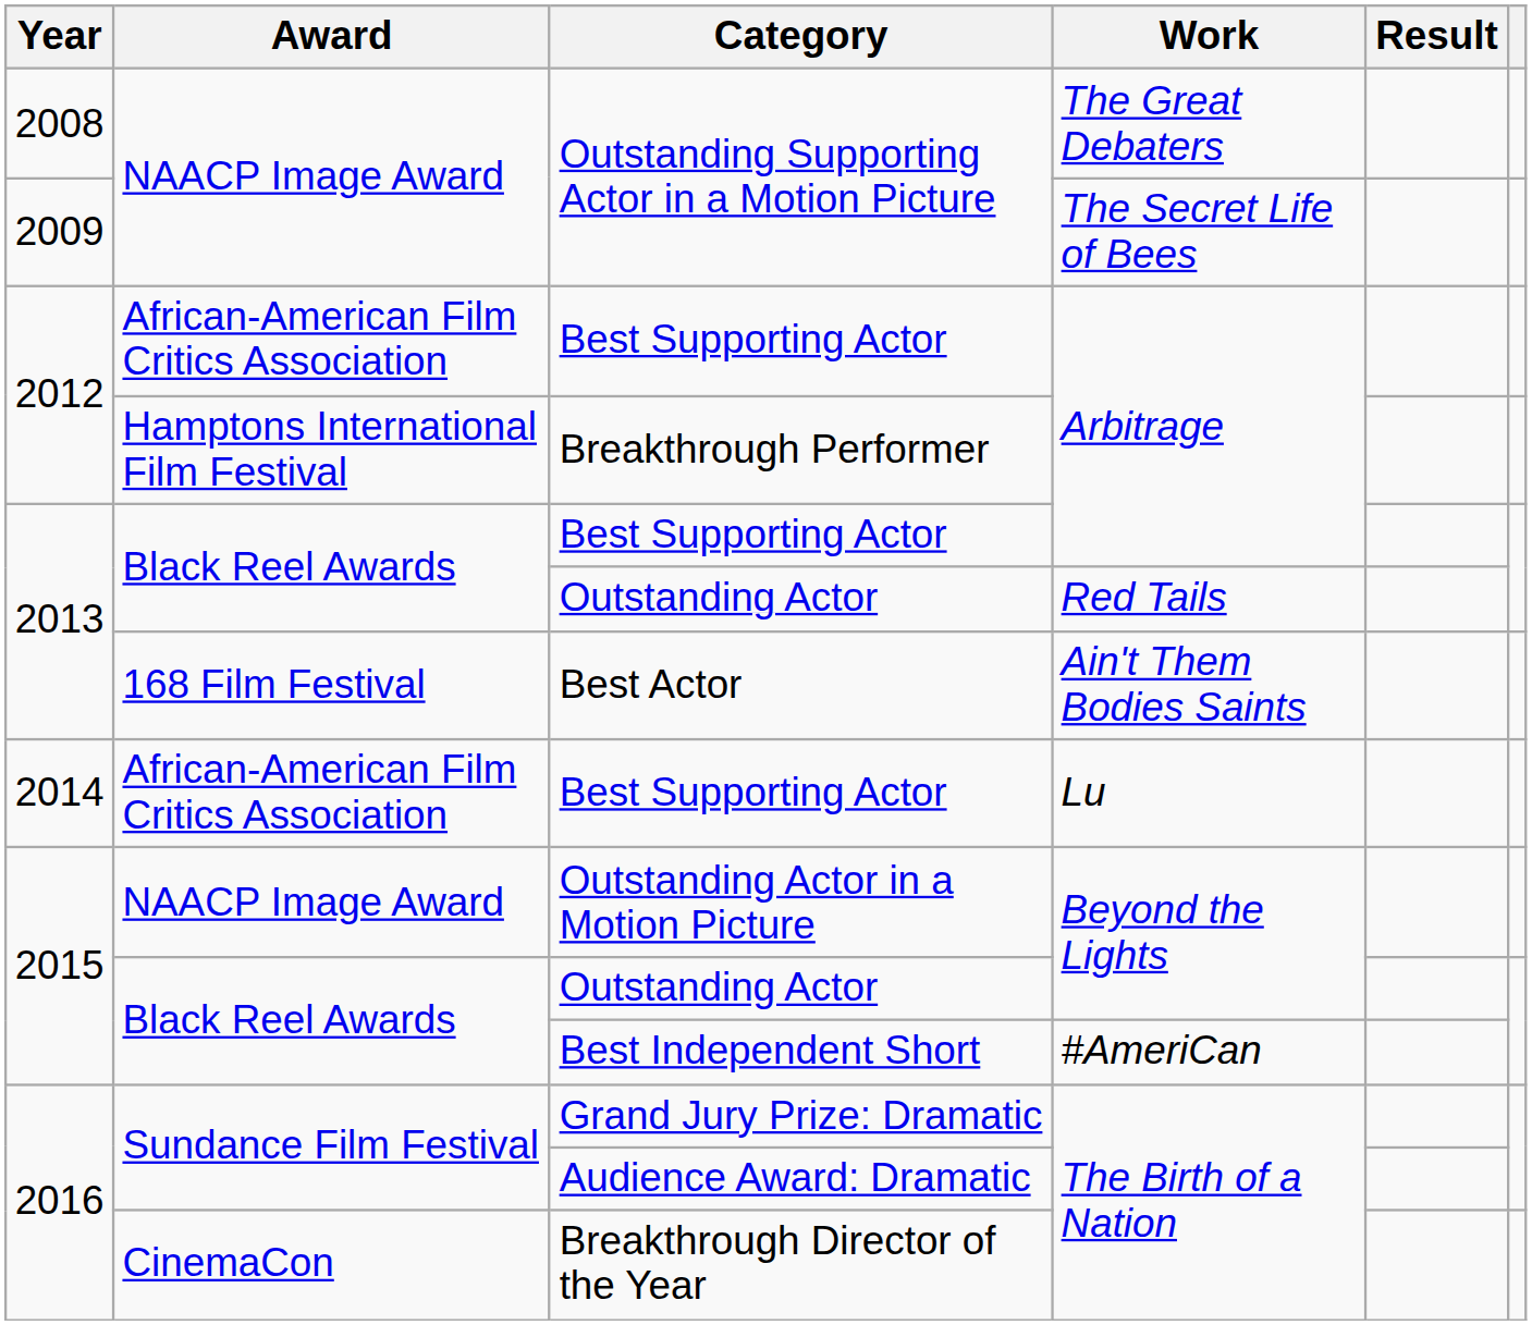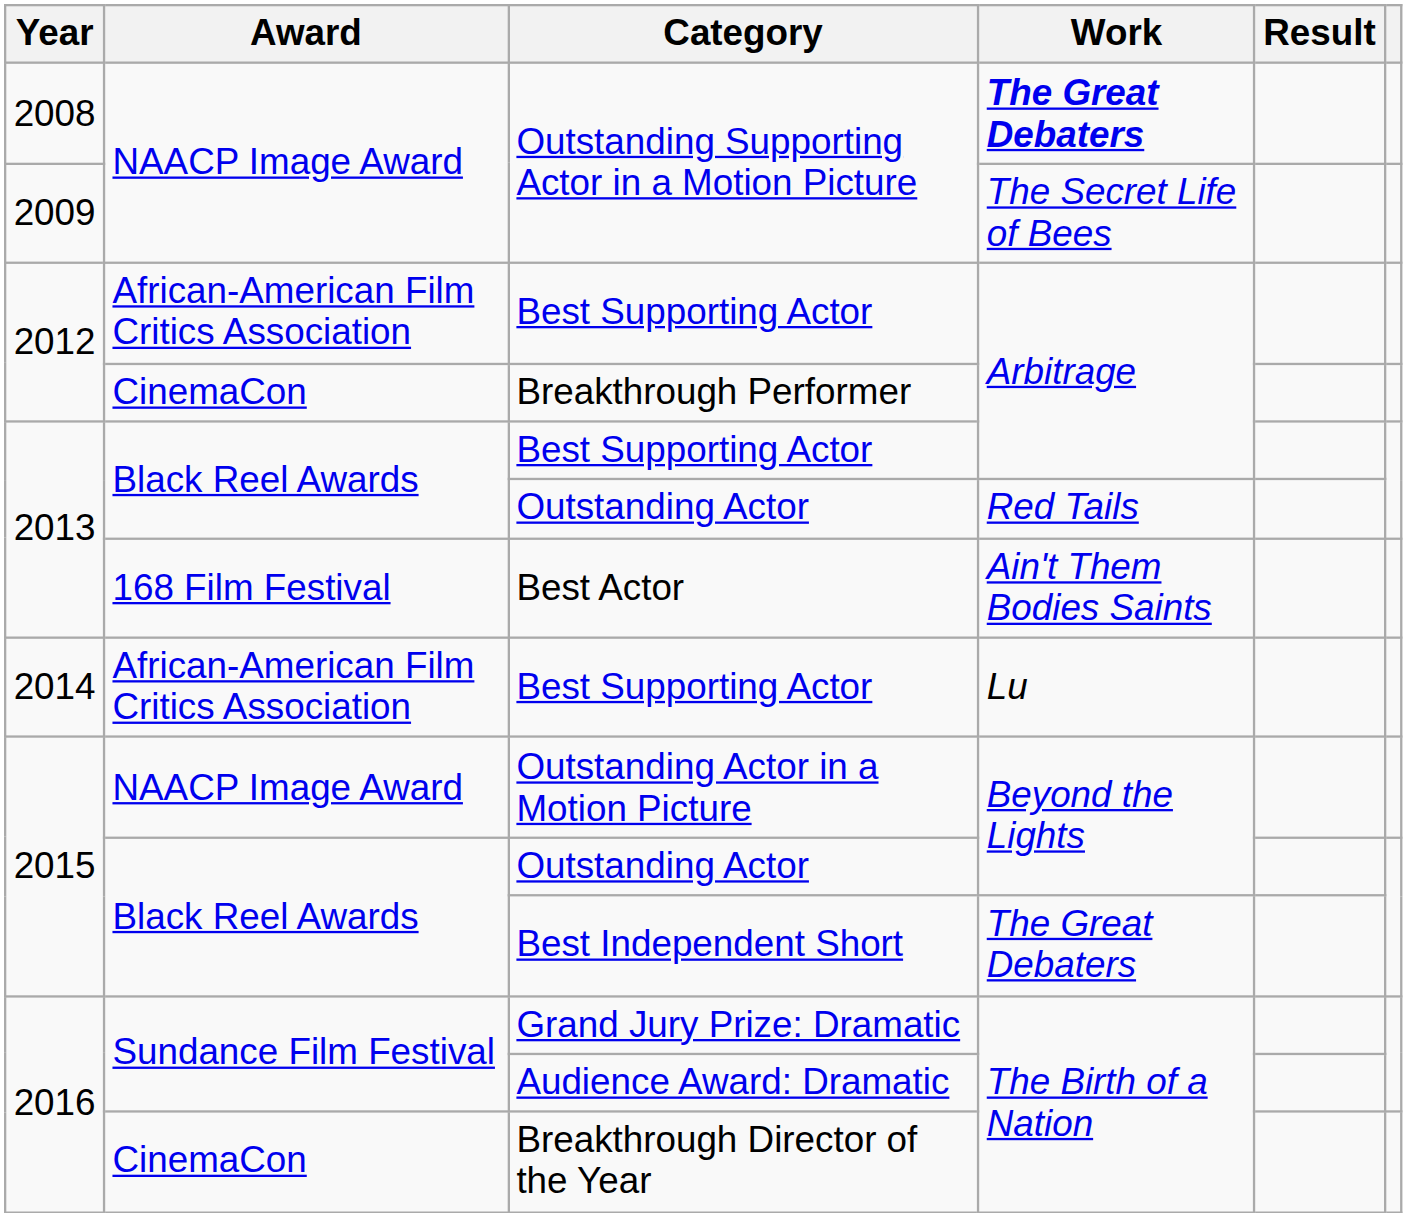2008 / Outstanding Supporting Actor in a Motion Picture | Work: normal -> bold
Breakthrough Performer | Award: Hamptons International Film Festival -> CinemaCon
Best Independent Short | Work: #AmeriCan -> The Great Debaters
